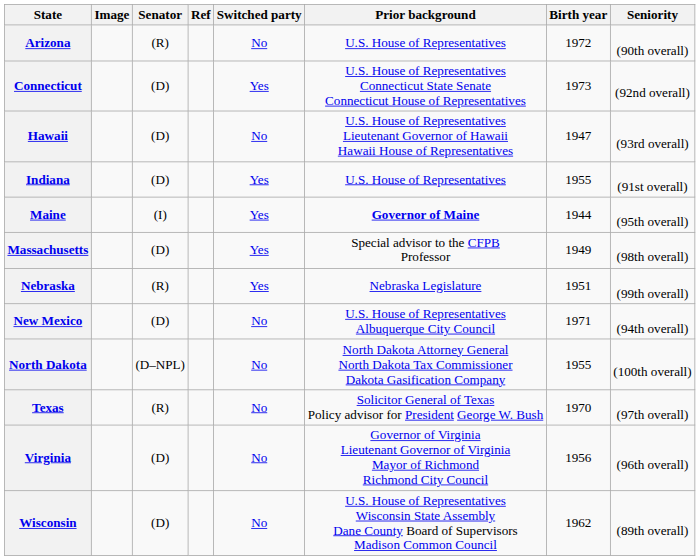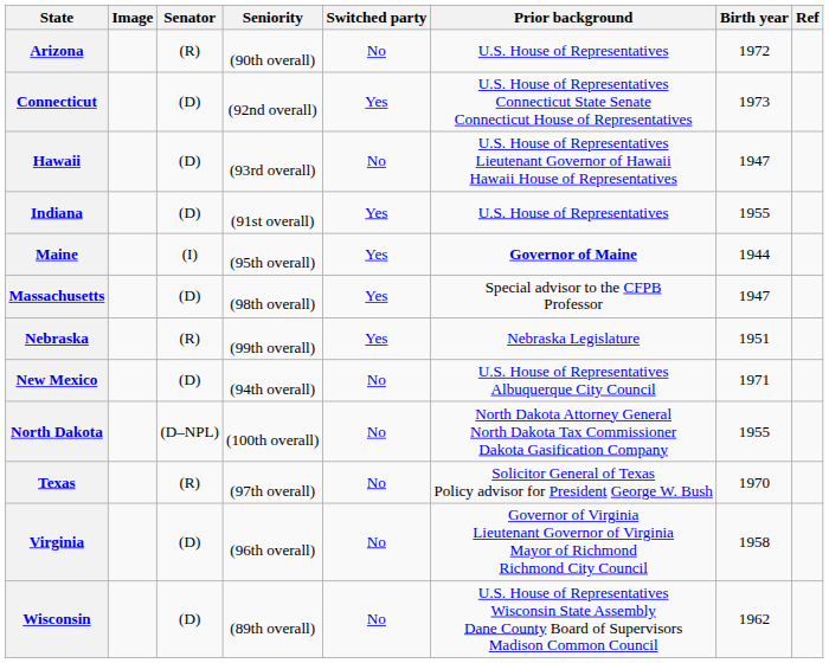columns swapped: Seniority <-> Ref
Massachusetts | Birth year: 1949 -> 1947
Virginia | Birth year: 1956 -> 1958
